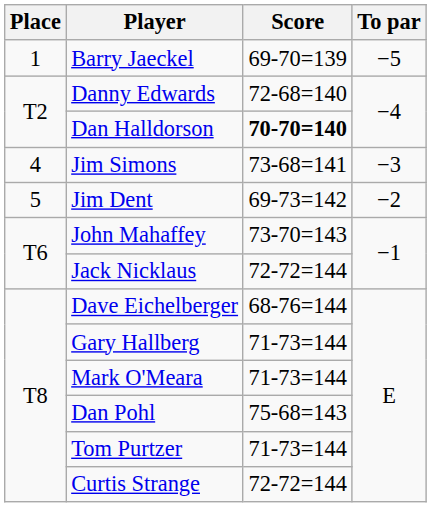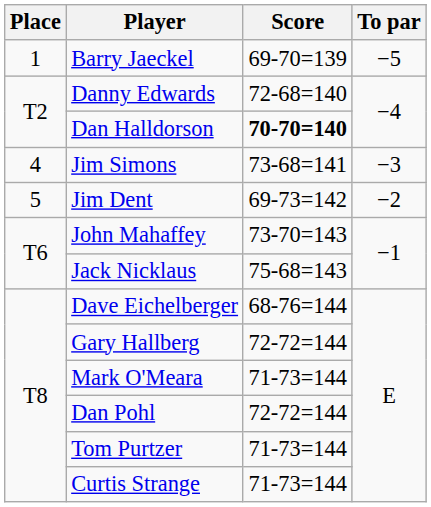Jack Nicklaus | Score: 72-72=144 -> 75-68=143
Gary Hallberg | Score: 71-73=144 -> 72-72=144
Dan Pohl | Score: 75-68=143 -> 72-72=144
Curtis Strange | Score: 72-72=144 -> 71-73=144
